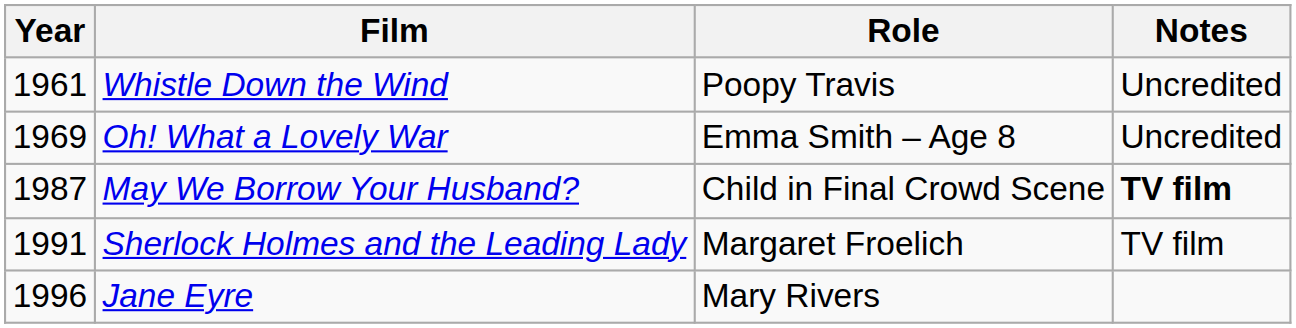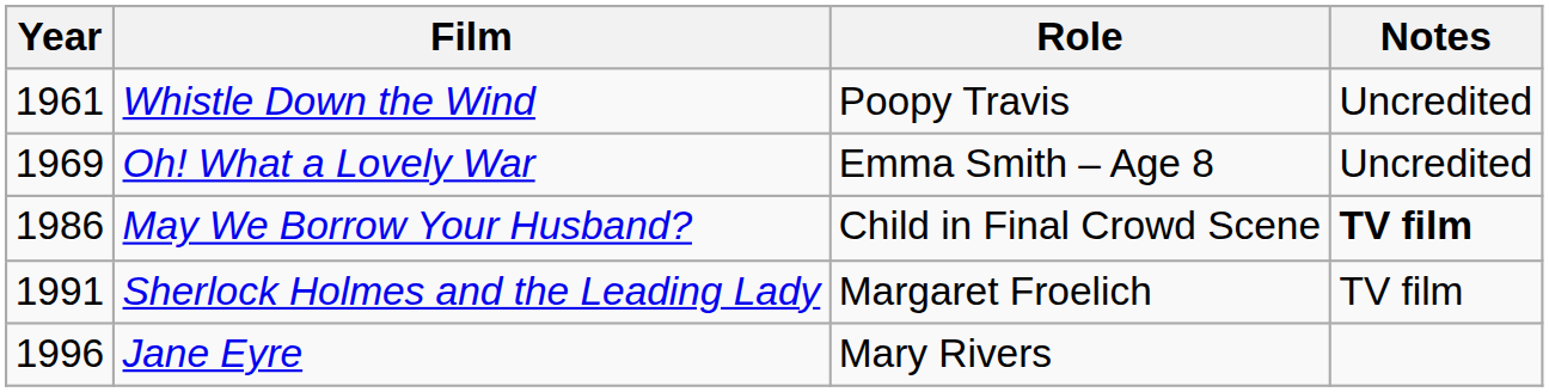May We Borrow Your Husband? | Year: 1987 -> 1986
